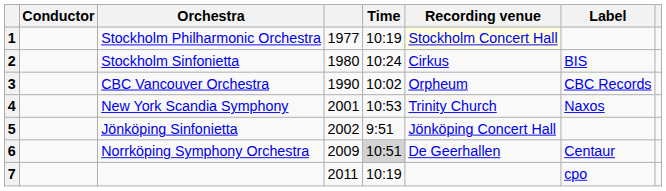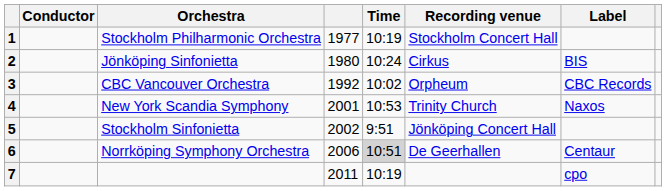1 | Recording venue: lightyellow background -> no background
2 | Orchestra: Stockholm Sinfonietta -> Jönköping Sinfonietta
3 | column 4: 1990 -> 1992
5 | Orchestra: Jönköping Sinfonietta -> Stockholm Sinfonietta
6 | column 4: 2009 -> 2006
